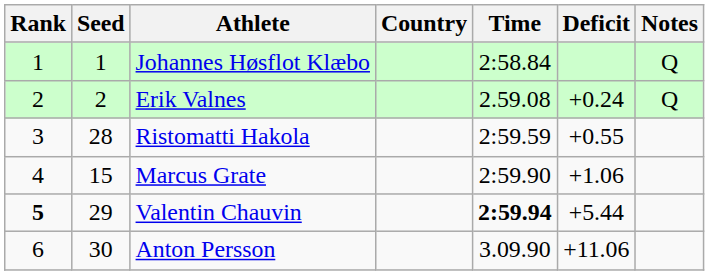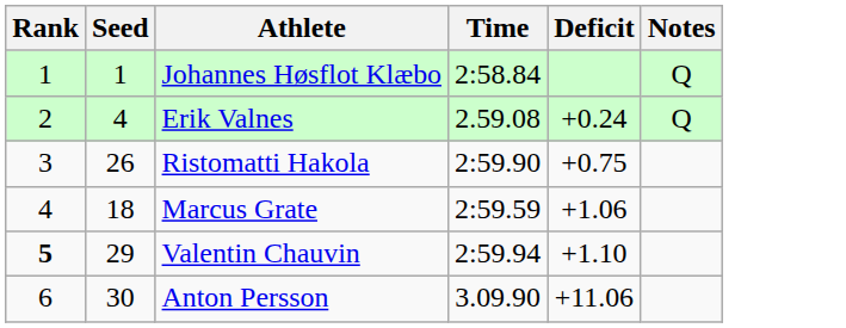- column: Country
Erik Valnes | Seed: 2 -> 4
Ristomatti Hakola | Seed: 28 -> 26
Ristomatti Hakola | Time: 2:59.59 -> 2:59.90
Ristomatti Hakola | Deficit: +0.55 -> +0.75
Marcus Grate | Seed: 15 -> 18
Marcus Grate | Time: 2:59.90 -> 2:59.59
Valentin Chauvin | Time: bold -> normal
Valentin Chauvin | Deficit: +5.44 -> +1.10
